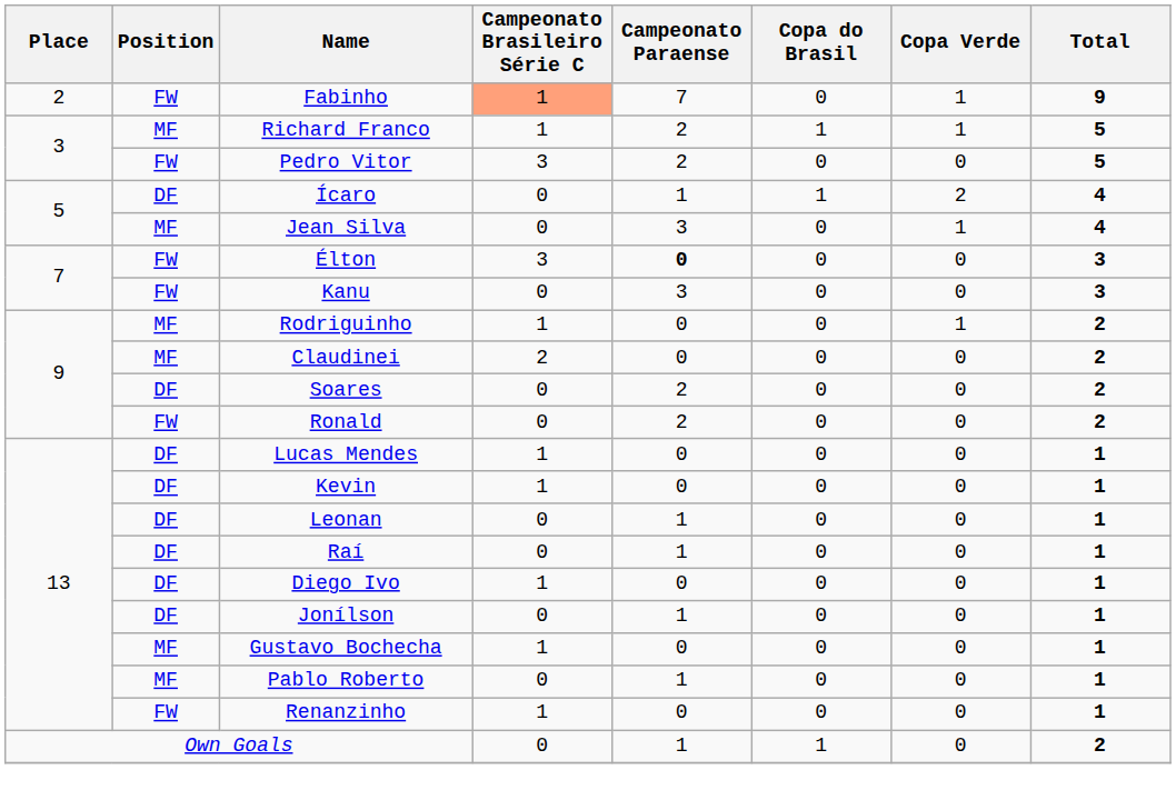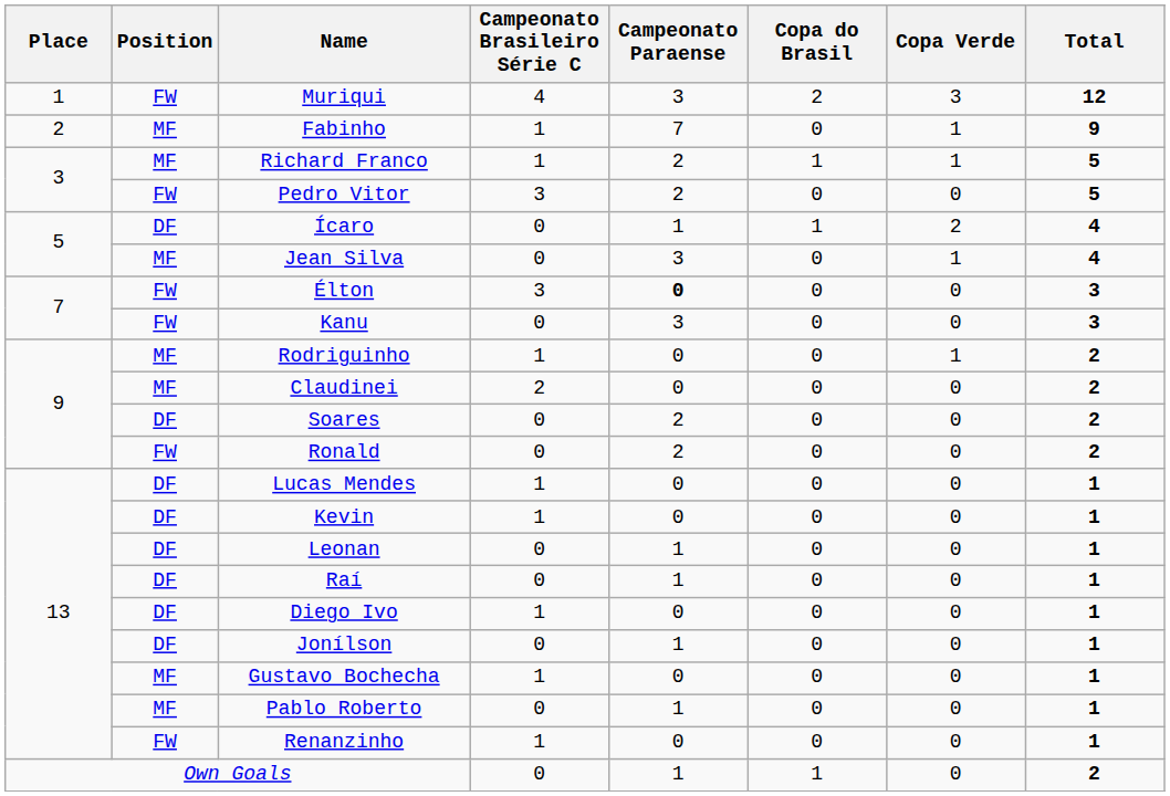+ row: 1 | FW | Muriqui | 4 | 3 | 2 | 3 | 12
Fabinho | Position: FW -> MF
Fabinho | Campeonato Brasileiro Série C: lightsalmon background -> no background
